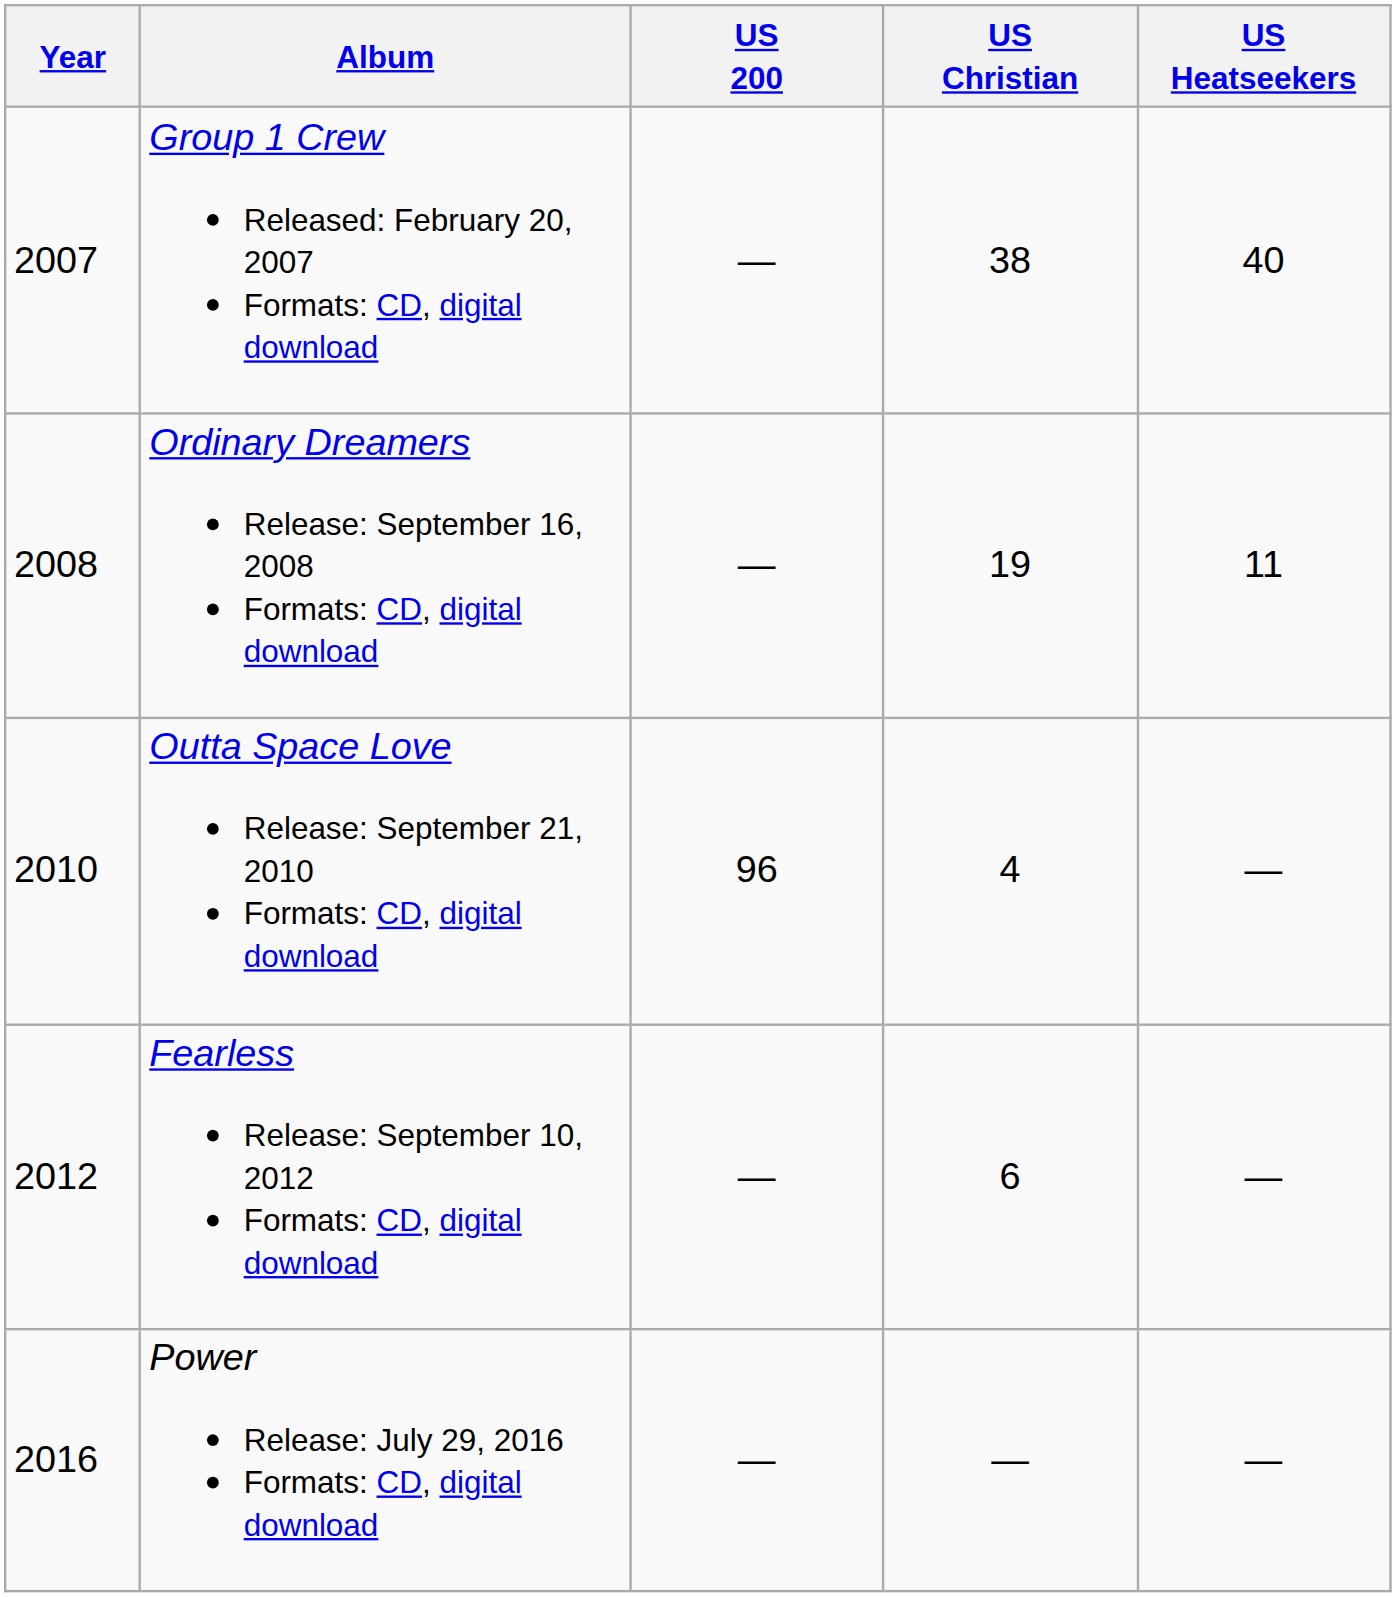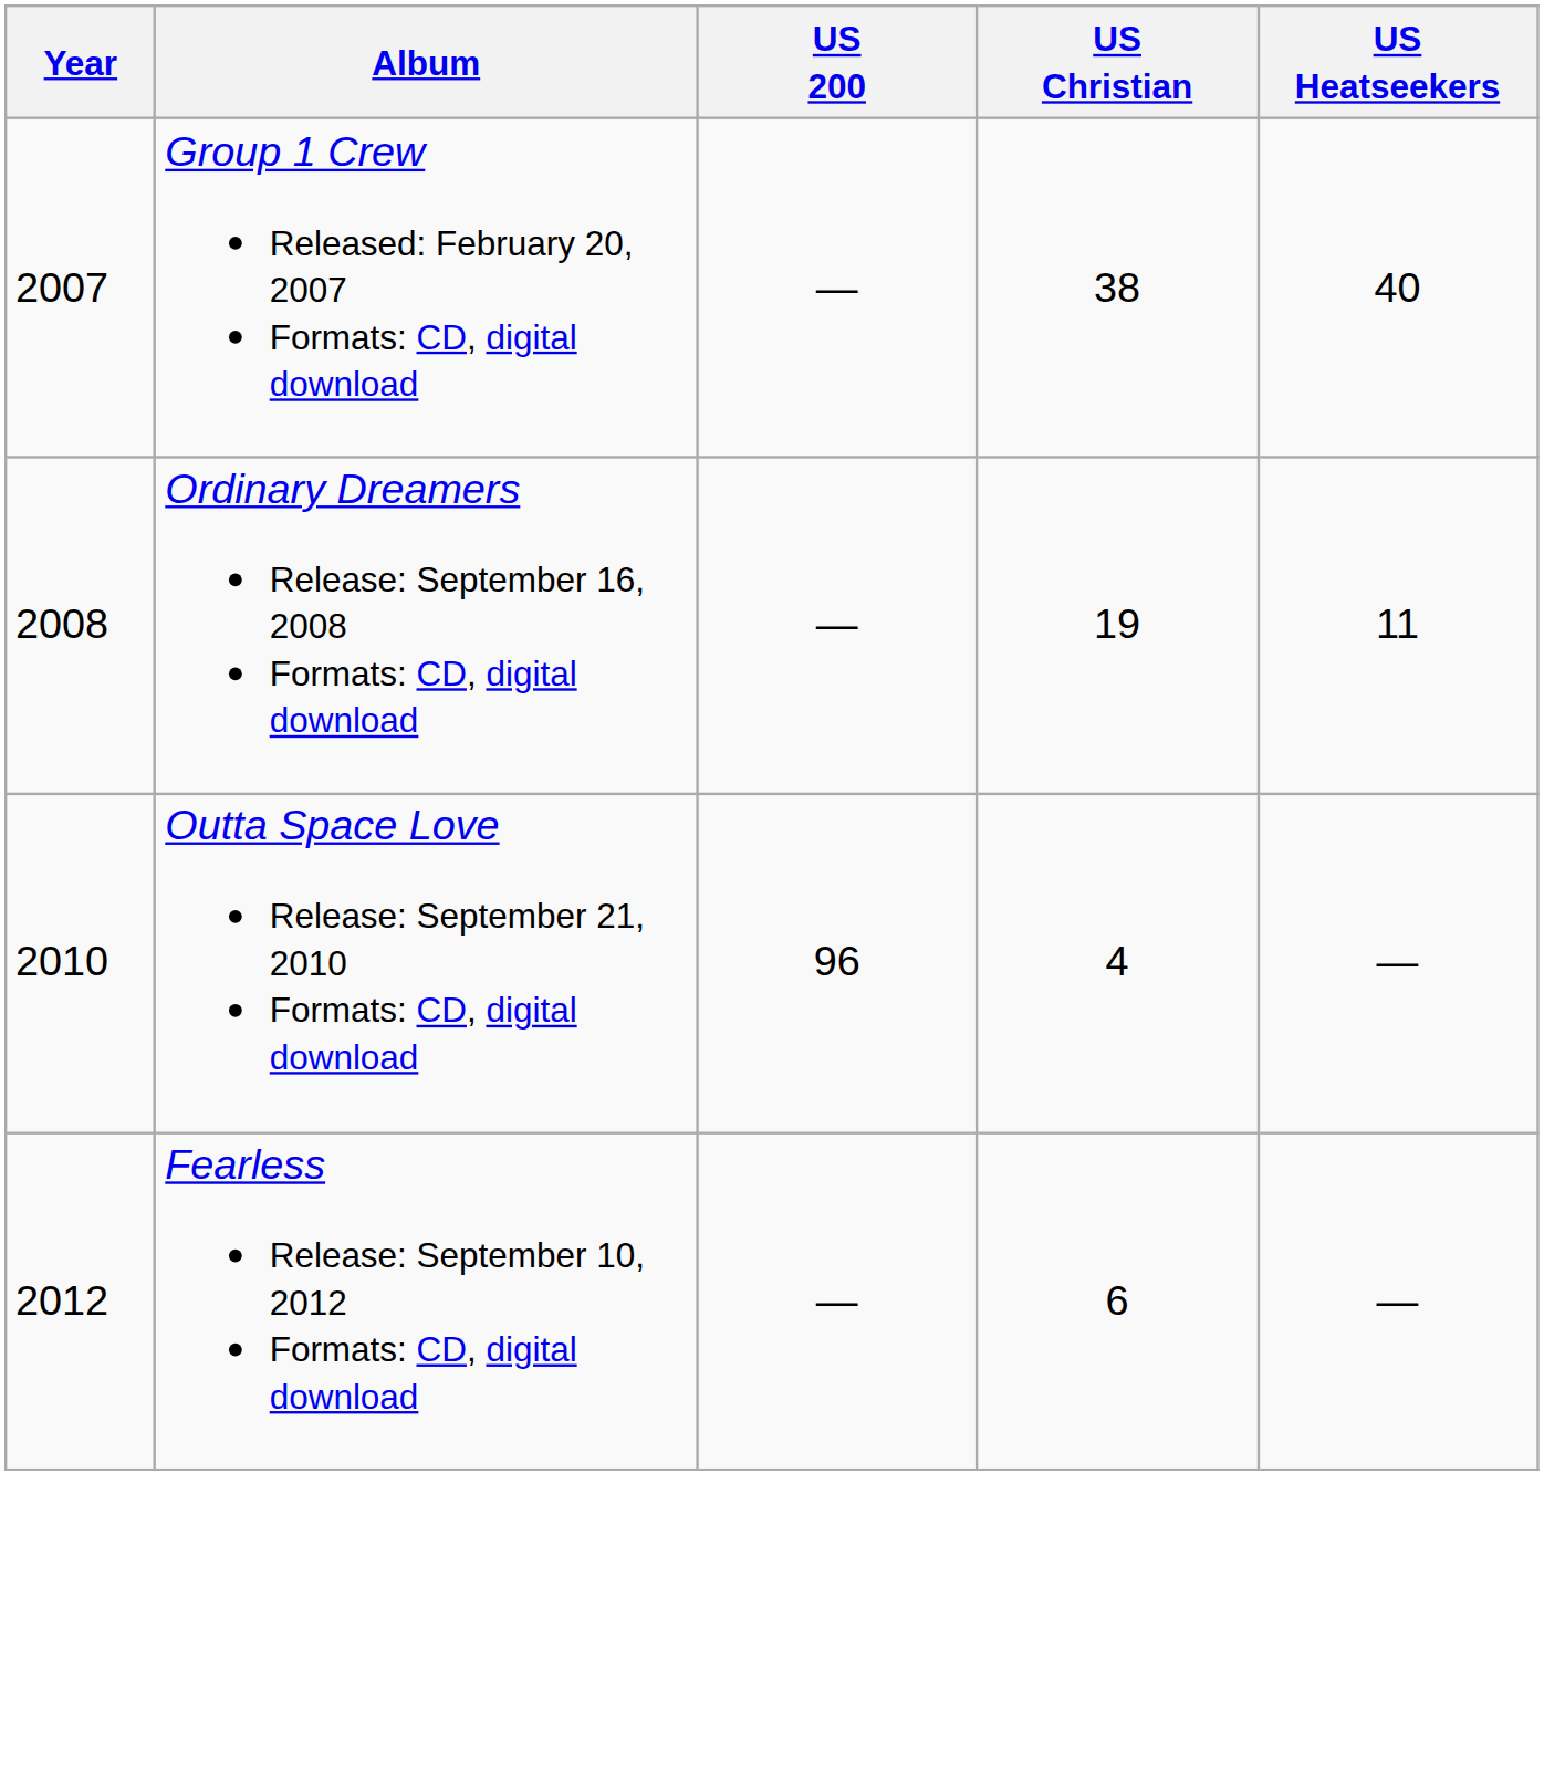- row: 2016 | Power Release: July 29, 2016 Formats: CD, digital download | — | — | —
